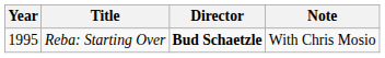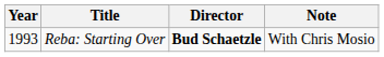Reba: Starting Over | Year: 1995 -> 1993
